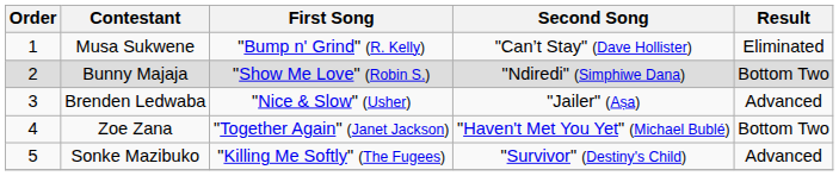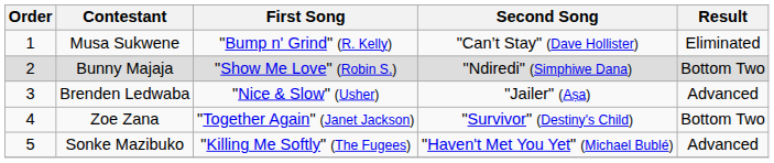Zoe Zana | Second Song: "Haven't Met You Yet" (Michael Bublé) -> "Survivor" (Destiny's Child)
Sonke Mazibuko | Second Song: "Survivor" (Destiny's Child) -> "Haven't Met You Yet" (Michael Bublé)
